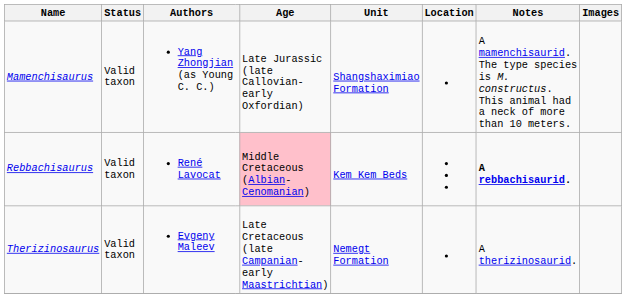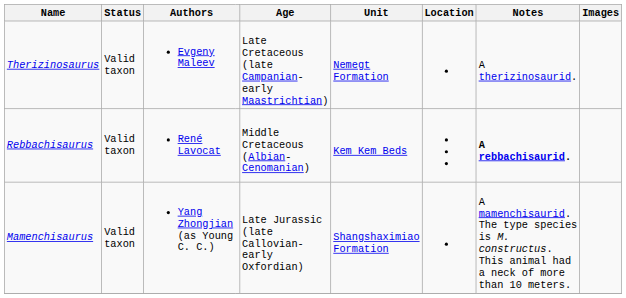rows swapped: Mamenchisaurus <-> Therizinosaurus
Rebbachisaurus | Age: pink background -> no background
